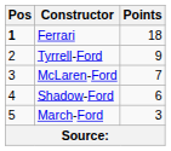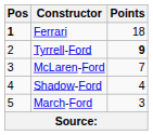Tyrrell-Ford | Points: normal -> bold
Shadow-Ford | Points: 6 -> 4
